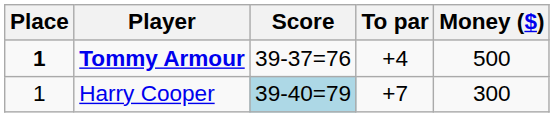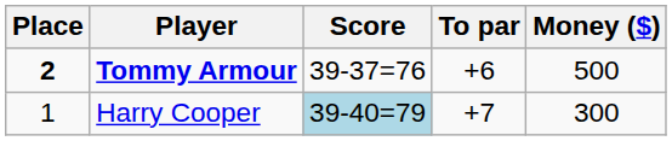Tommy Armour | Place: 1 -> 2
Tommy Armour | To par: +4 -> +6
